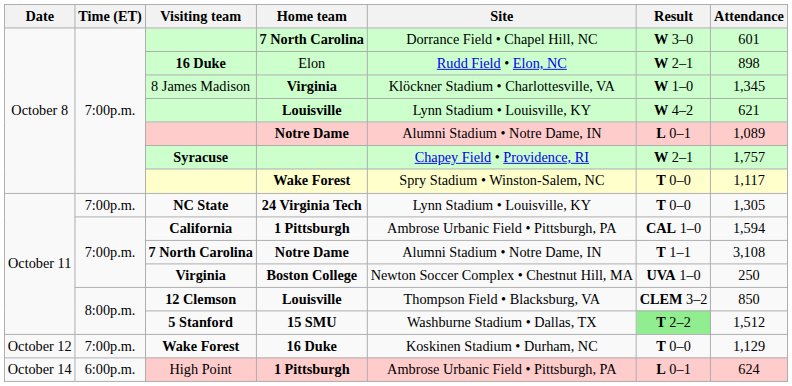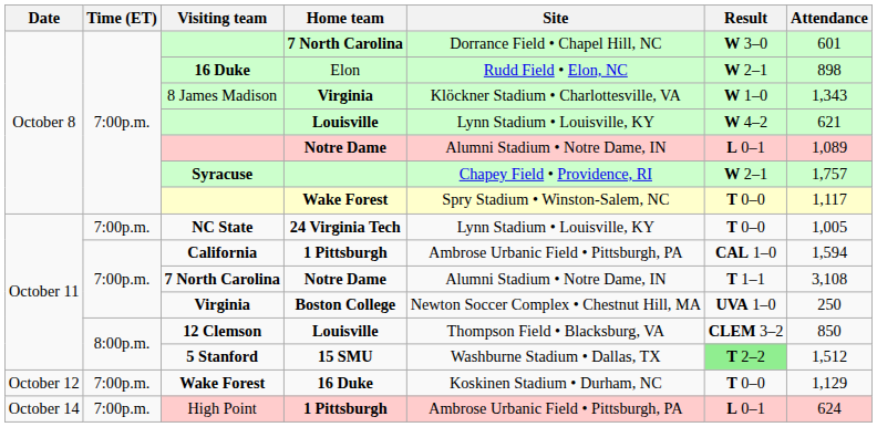8 James Madison | Attendance: 1,345 -> 1,343
NC State | Attendance: 1,305 -> 1,005
High Point | Time (ET): 6:00p.m. -> 7:00p.m.
